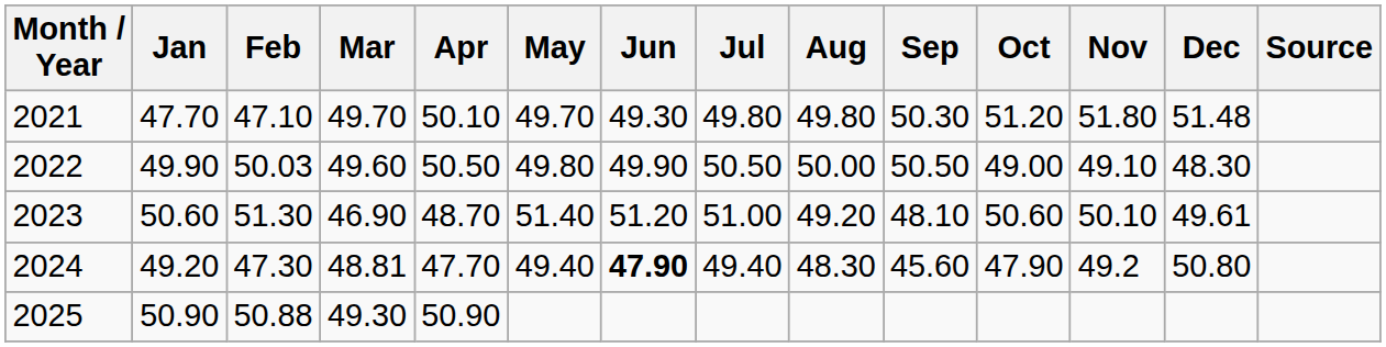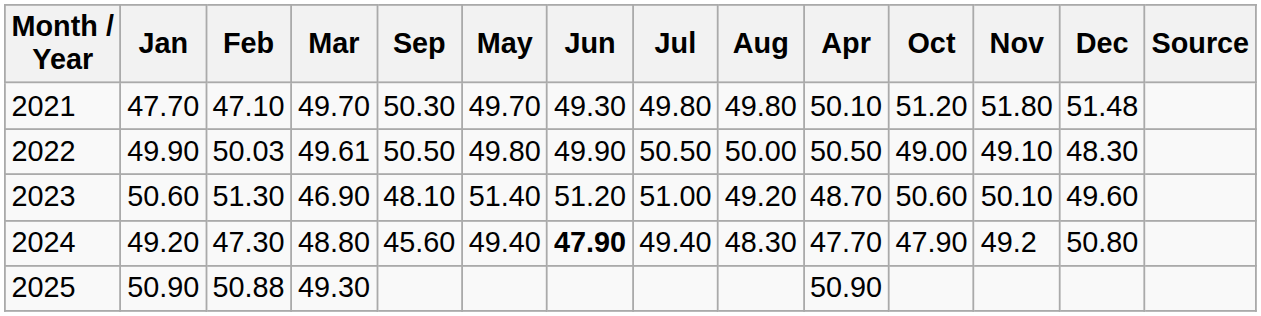columns swapped: Apr <-> Sep
2022 | Mar: 49.60 -> 49.61
2023 | Dec: 49.61 -> 49.60
2024 | Mar: 48.81 -> 48.80
